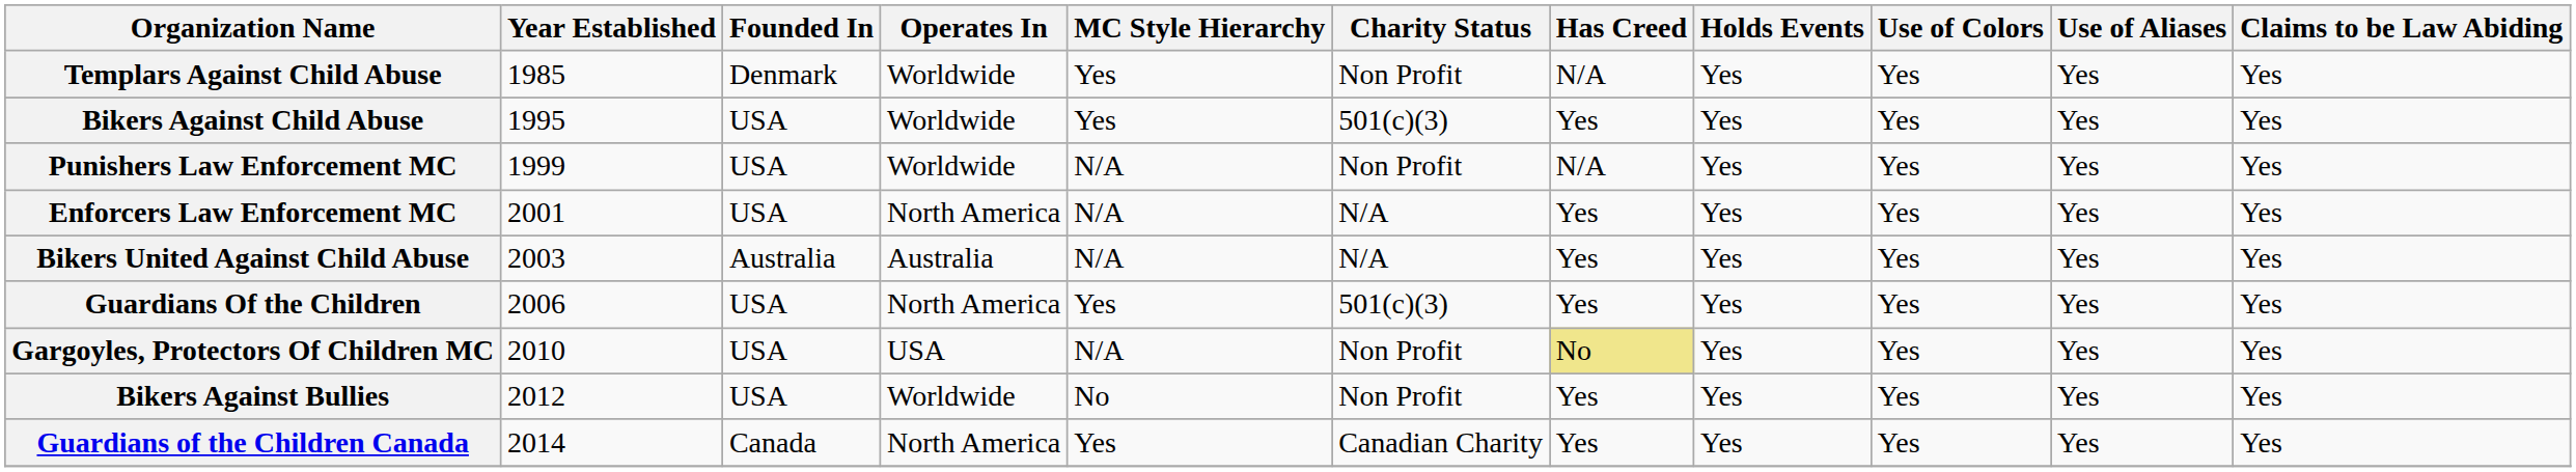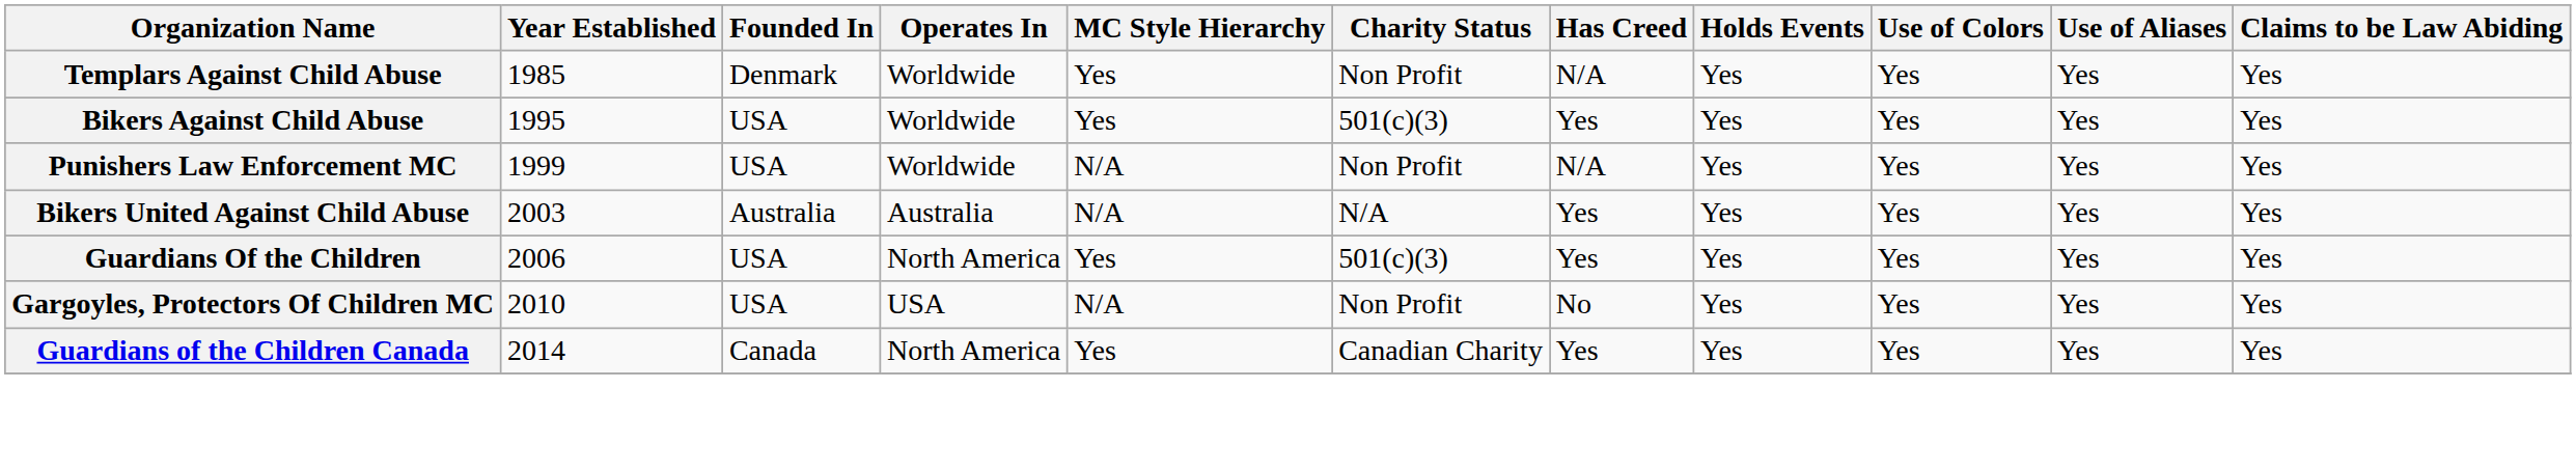- row: Enforcers Law Enforcement MC | 2001 | USA | North America | N/A | N/A | Yes | Yes | Yes | Yes | Yes
Gargoyles, Protectors Of Children MC | Has Creed: khaki background -> no background
- row: Bikers Against Bullies | 2012 | USA | Worldwide | No | Non Profit | Yes | Yes | Yes | Yes | Yes
